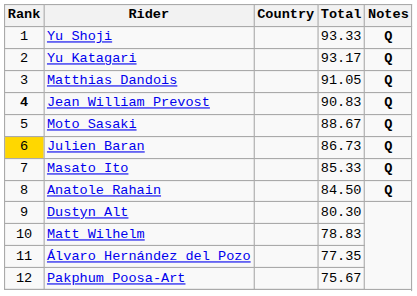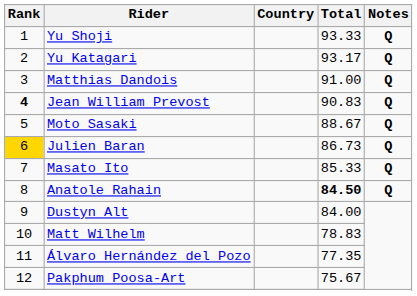Matthias Dandois | Total: 91.05 -> 91.00
Anatole Rahain | Total: normal -> bold
Dustyn Alt | Total: 80.30 -> 84.00
